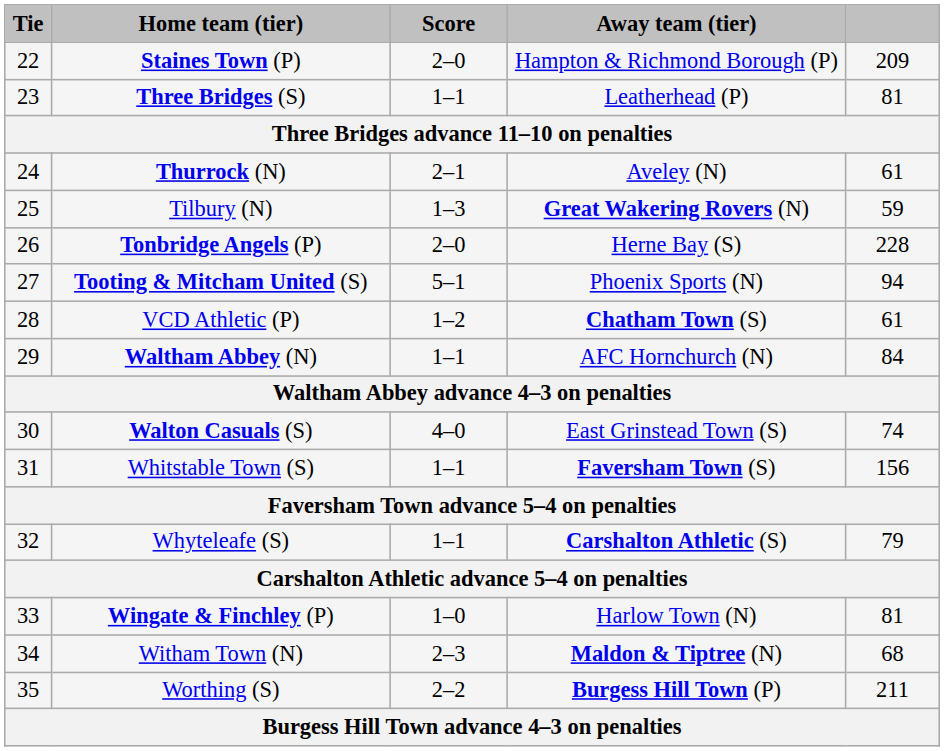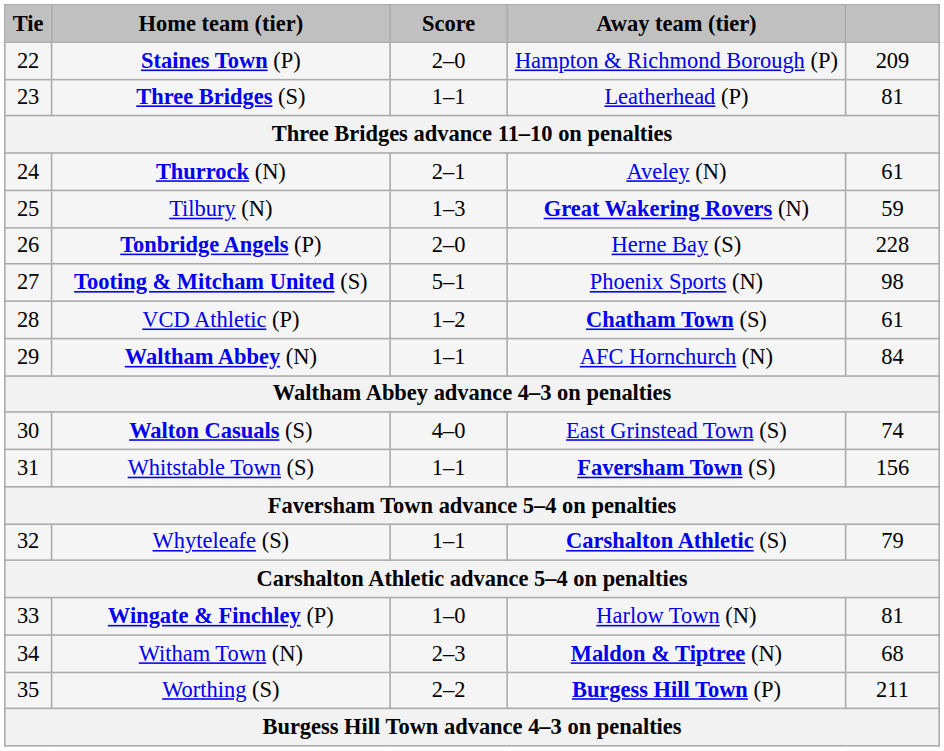Tooting & Mitcham United (S) | column 5: 94 -> 98
